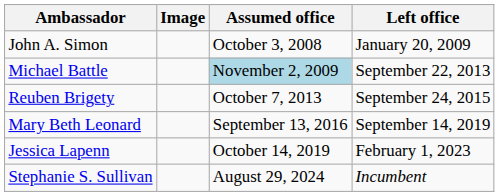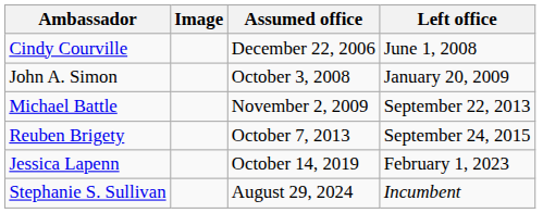+ row: Cindy Courville | December 22, 2006 | June 1, 2008
Michael Battle | Assumed office: lightblue background -> no background
- row: Mary Beth Leonard | September 13, 2016 | September 14, 2019
